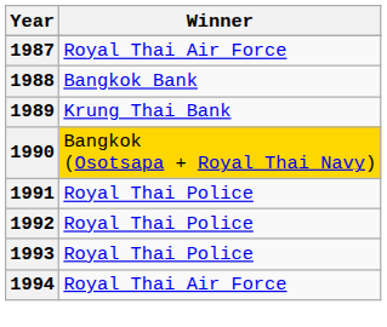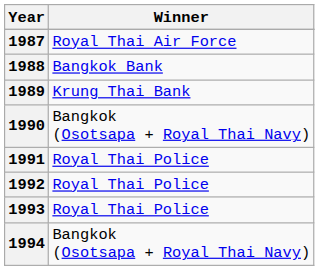1990 | Winner: gold background -> no background
1994 | Winner: Royal Thai Air Force -> Bangkok (Osotsapa + Royal Thai Navy)
